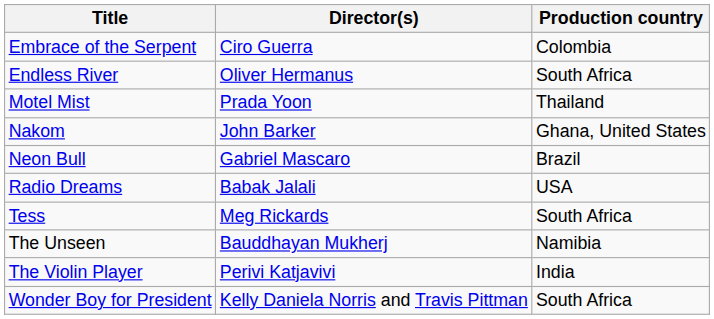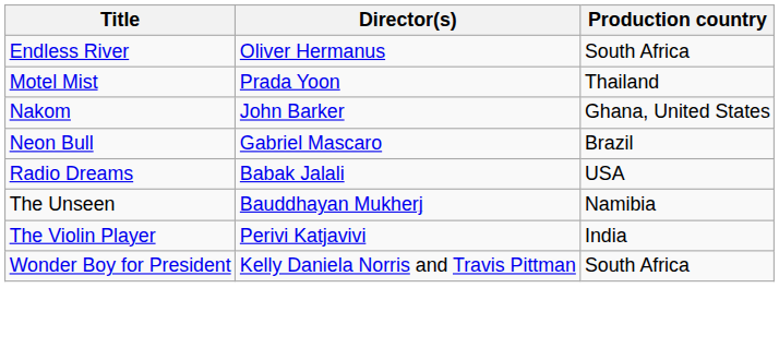- row: Embrace of the Serpent | Ciro Guerra | Colombia
- row: Tess | Meg Rickards | South Africa
